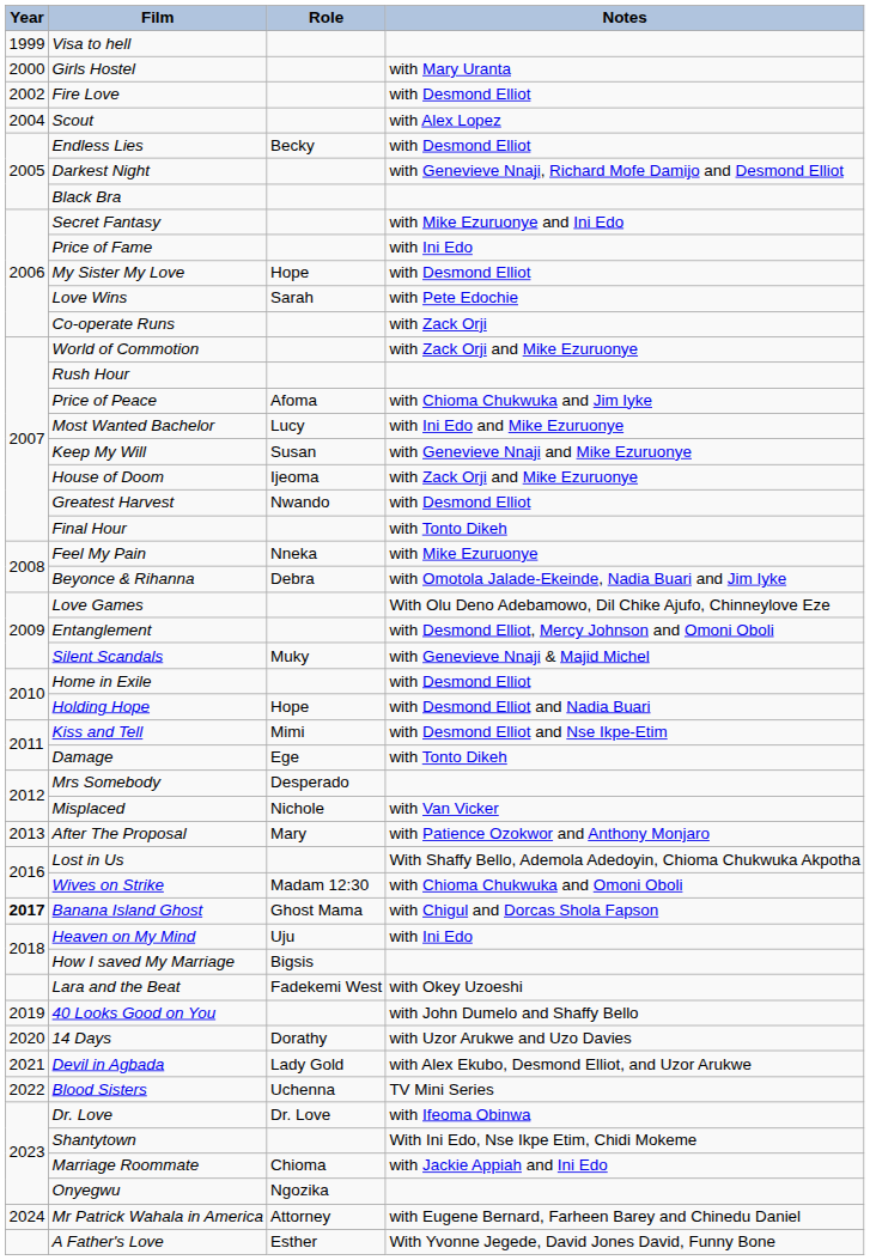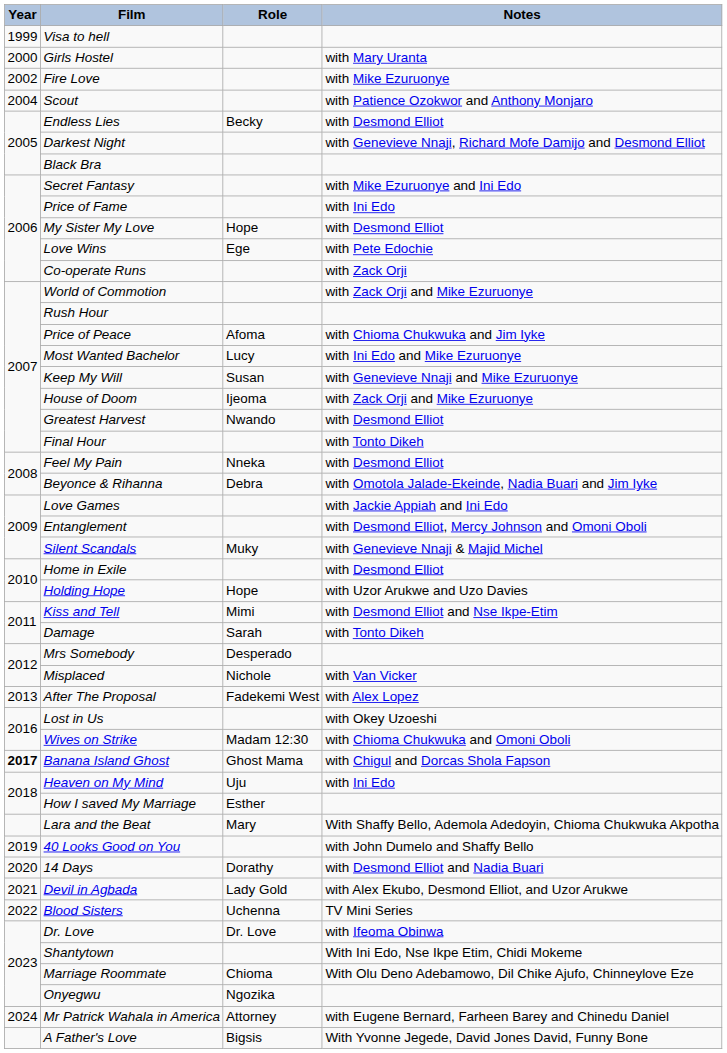Fire Love | Notes: with Desmond Elliot -> with Mike Ezuruonye
Scout | Notes: with Alex Lopez -> with Patience Ozokwor and Anthony Monjaro
Love Wins | Role: Sarah -> Ege
Feel My Pain | Notes: with Mike Ezuruonye -> with Desmond Elliot
Love Games | Notes: With Olu Deno Adebamowo, Dil Chike Ajufo, Chinneylove Eze -> with Jackie Appiah and Ini Edo
Holding Hope | Notes: with Desmond Elliot and Nadia Buari -> with Uzor Arukwe and Uzo Davies
Damage | Role: Ege -> Sarah
After The Proposal | Role: Mary -> Fadekemi West
After The Proposal | Notes: with Patience Ozokwor and Anthony Monjaro -> with Alex Lopez
Lost in Us | Notes: With Shaffy Bello, Ademola Adedoyin, Chioma Chukwuka Akpotha -> with Okey Uzoeshi
How I saved My Marriage | Role: Bigsis -> Esther
Lara and the Beat | Role: Fadekemi West -> Mary
Lara and the Beat | Notes: with Okey Uzoeshi -> With Shaffy Bello, Ademola Adedoyin, Chioma Chukwuka Akpotha
14 Days | Notes: with Uzor Arukwe and Uzo Davies -> with Desmond Elliot and Nadia Buari
Marriage Roommate | Notes: with Jackie Appiah and Ini Edo -> With Olu Deno Adebamowo, Dil Chike Ajufo, Chinneylove Eze
A Father's Love | Role: Esther -> Bigsis
